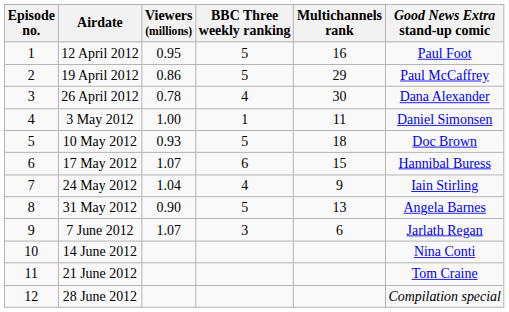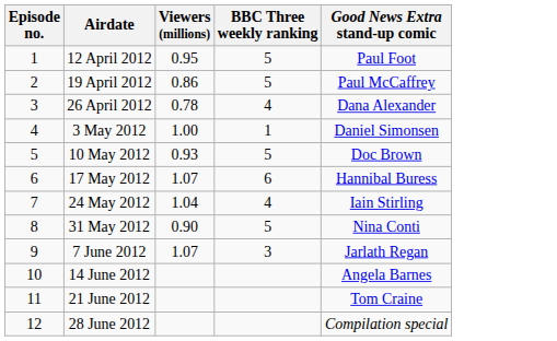- column: Multichannels rank | 16 | 29 | 30 | 11 | 18 | 15 | 9 | 13 | 6
31 May 2012 | Good News Extra stand-up comic: Angela Barnes -> Nina Conti
14 June 2012 | Good News Extra stand-up comic: Nina Conti -> Angela Barnes
